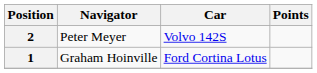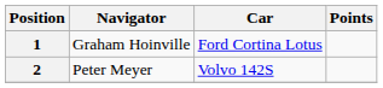rows swapped: 1 <-> 2
